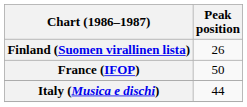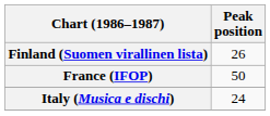Italy (Musica e dischi) | Peak position: 44 -> 24
